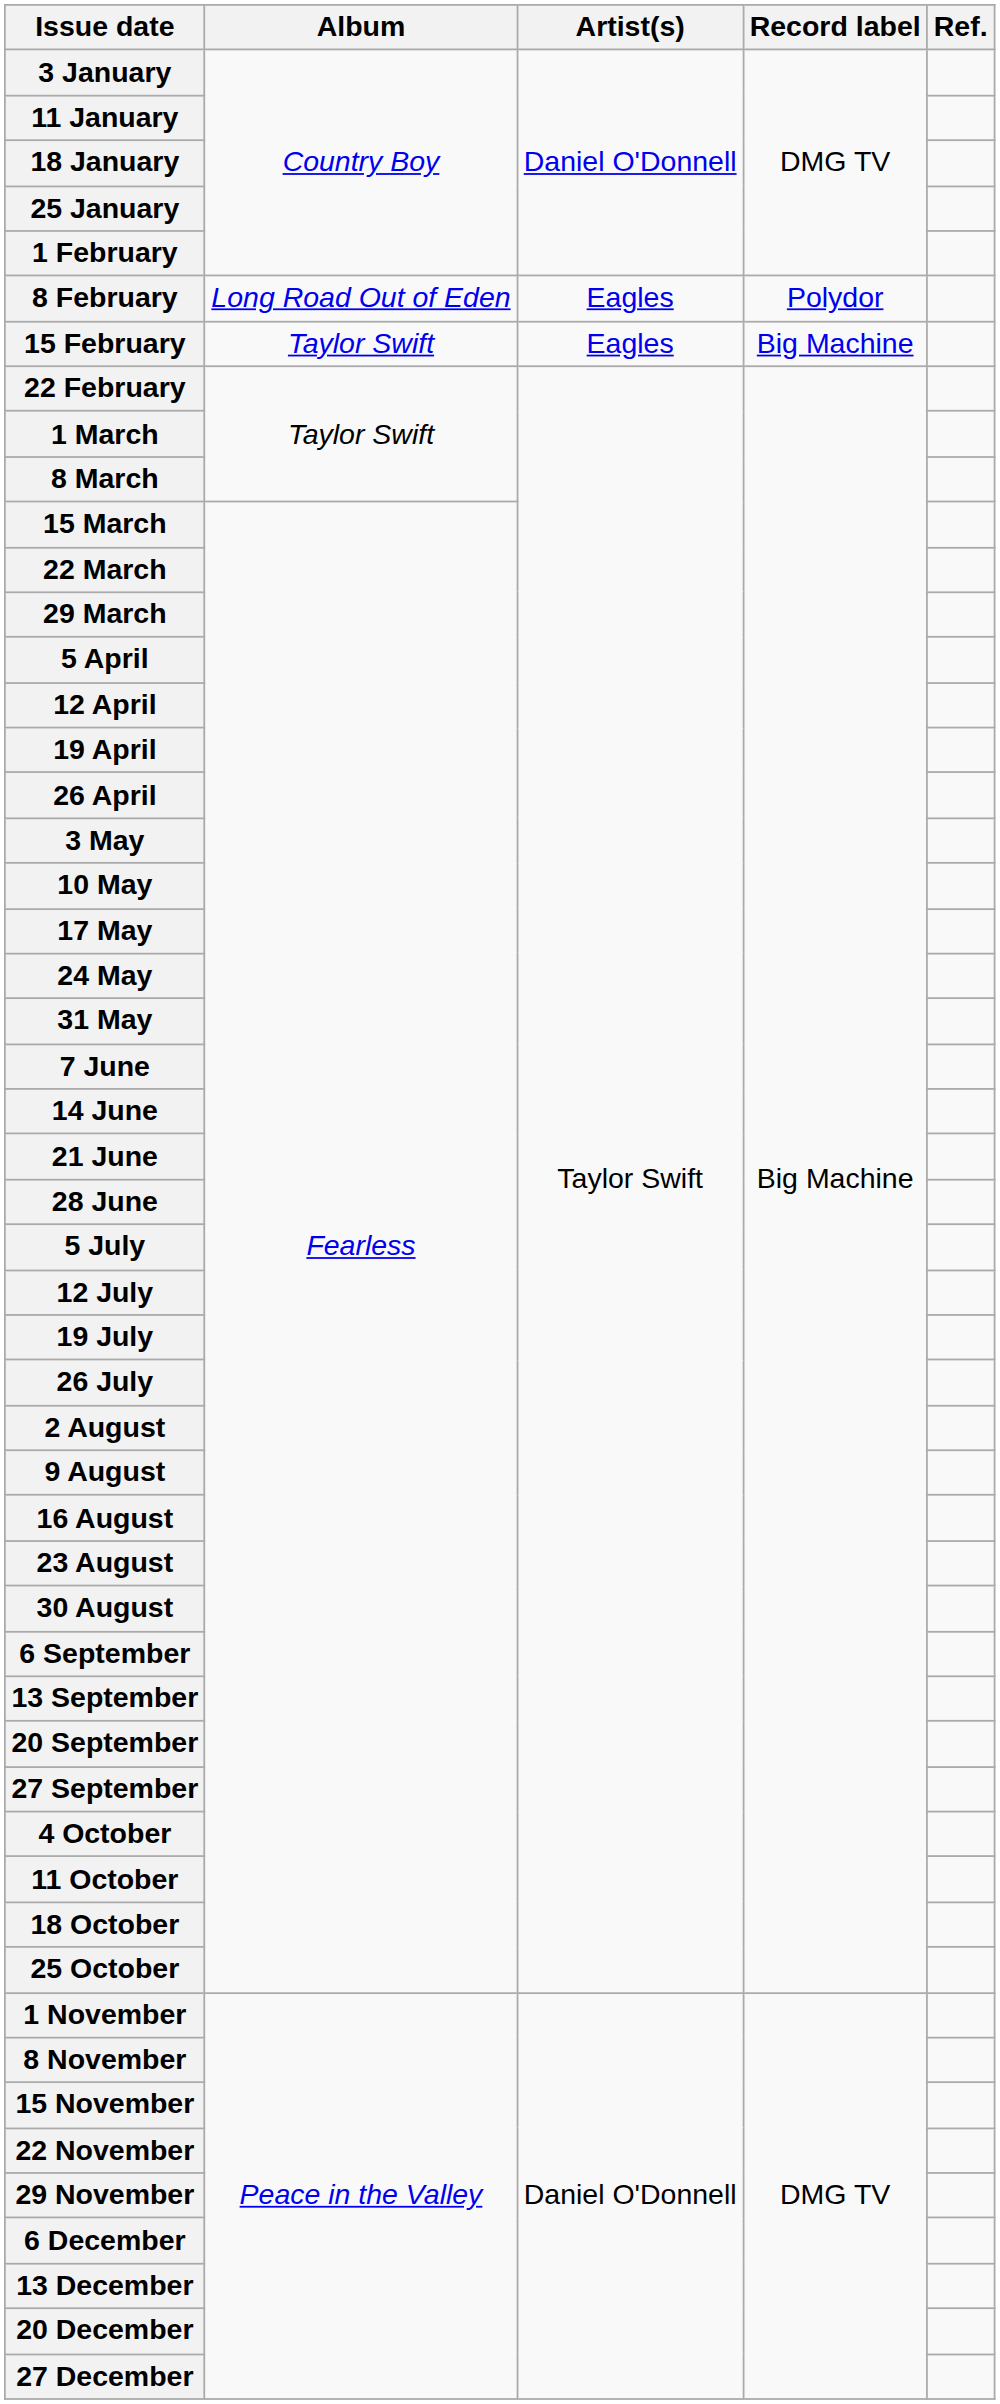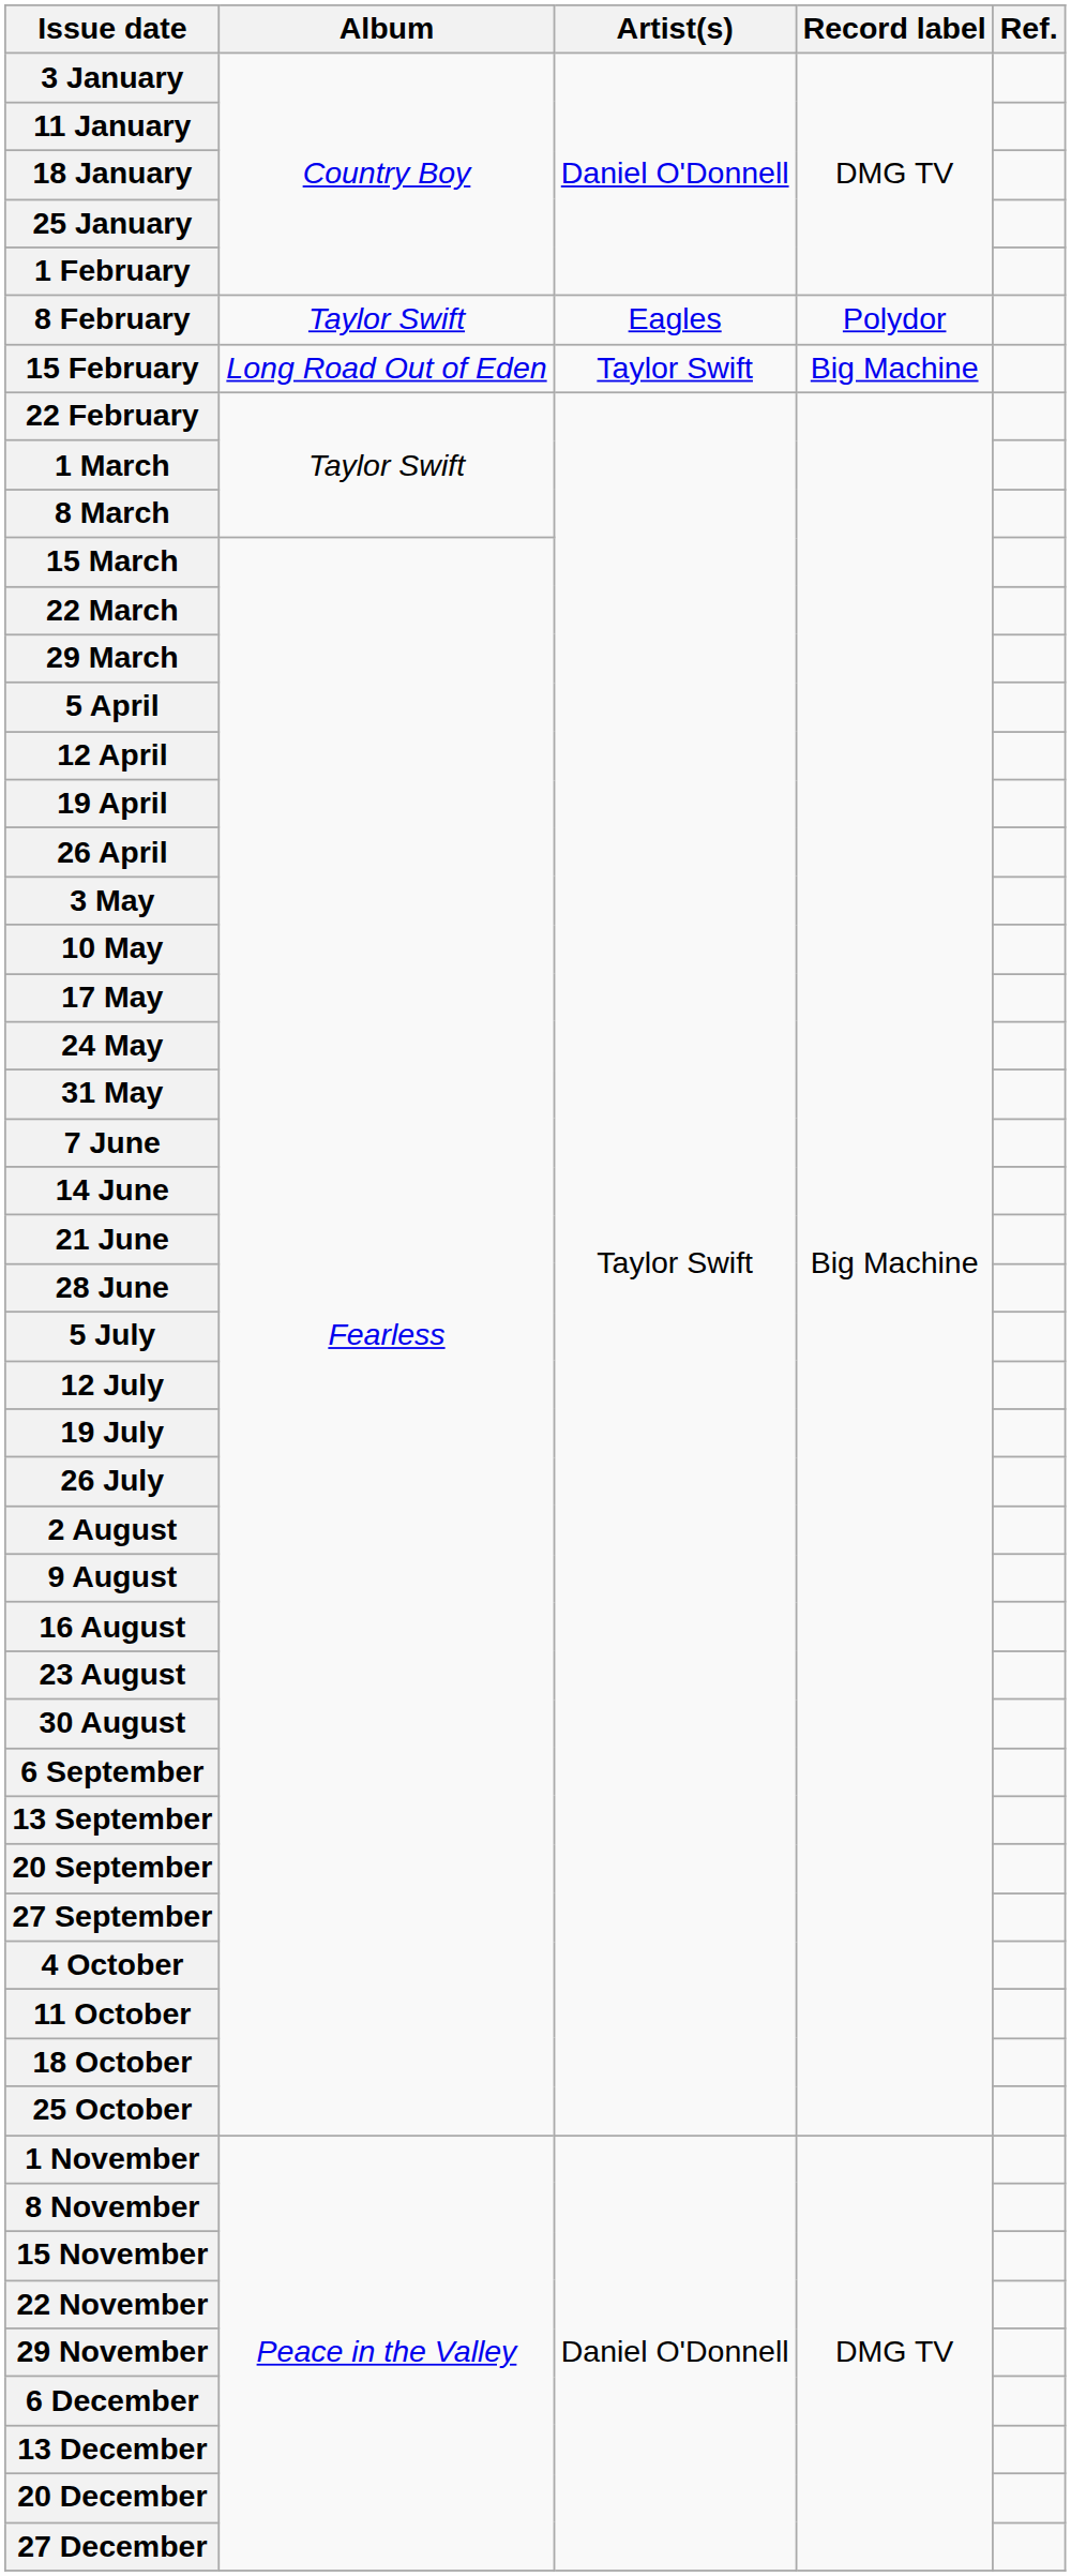8 February | Album: Long Road Out of Eden -> Taylor Swift
15 February | Album: Taylor Swift -> Long Road Out of Eden
15 February | Artist(s): Eagles -> Taylor Swift
